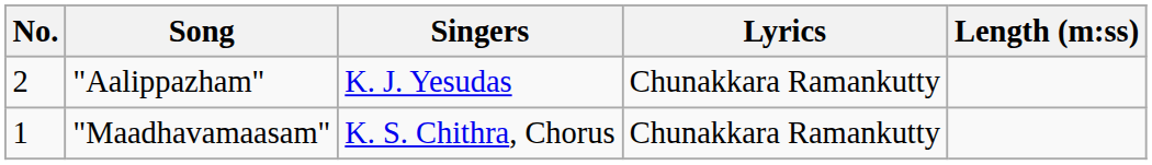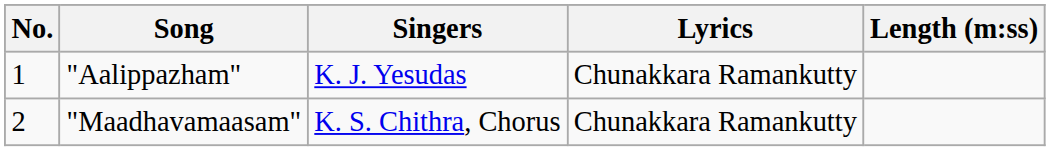"Aalippazham" | No.: 2 -> 1
"Maadhavamaasam" | No.: 1 -> 2
